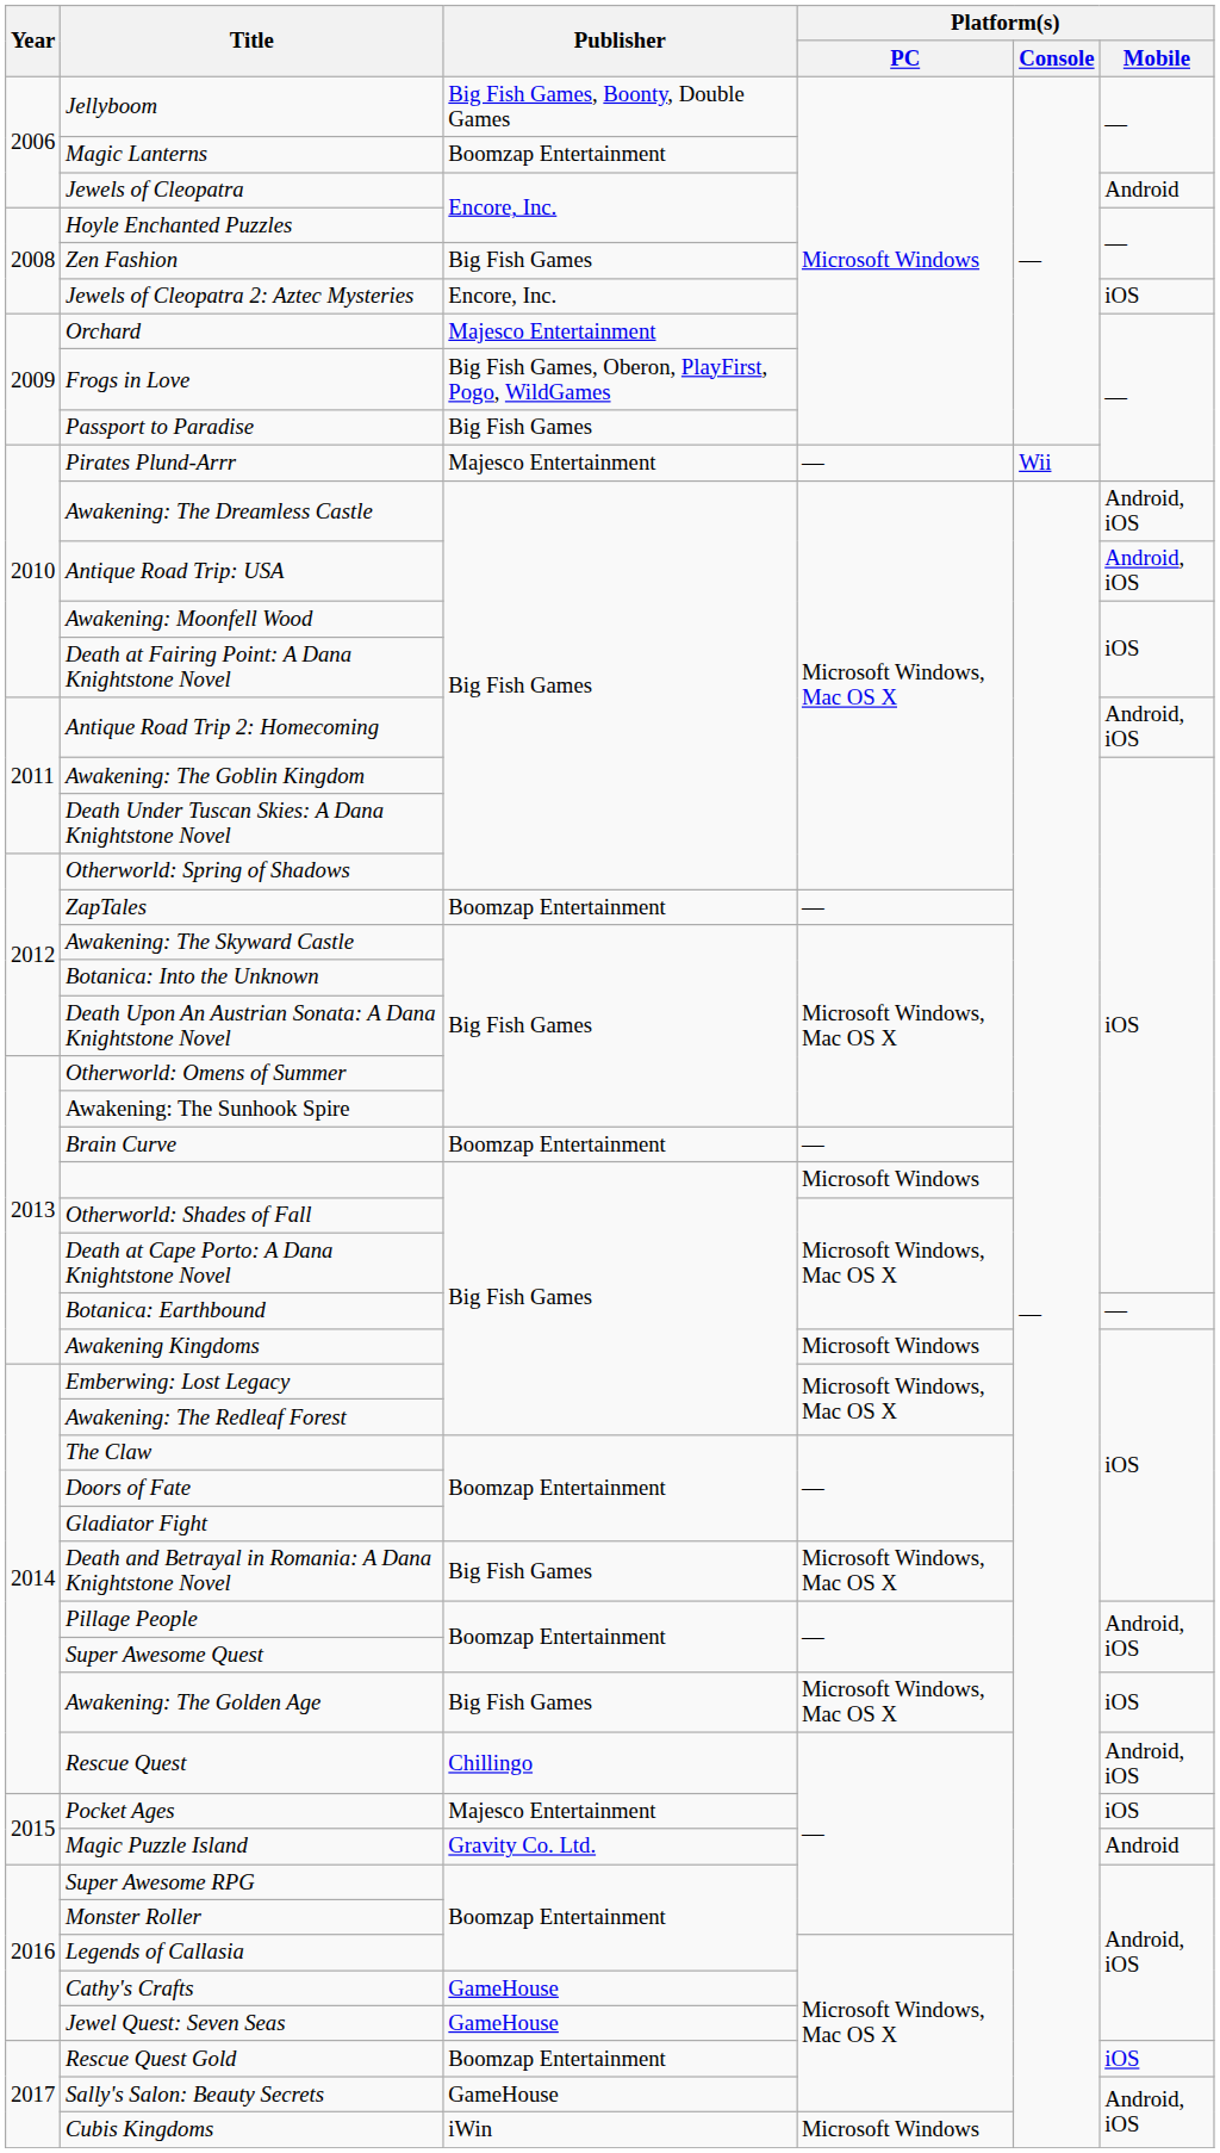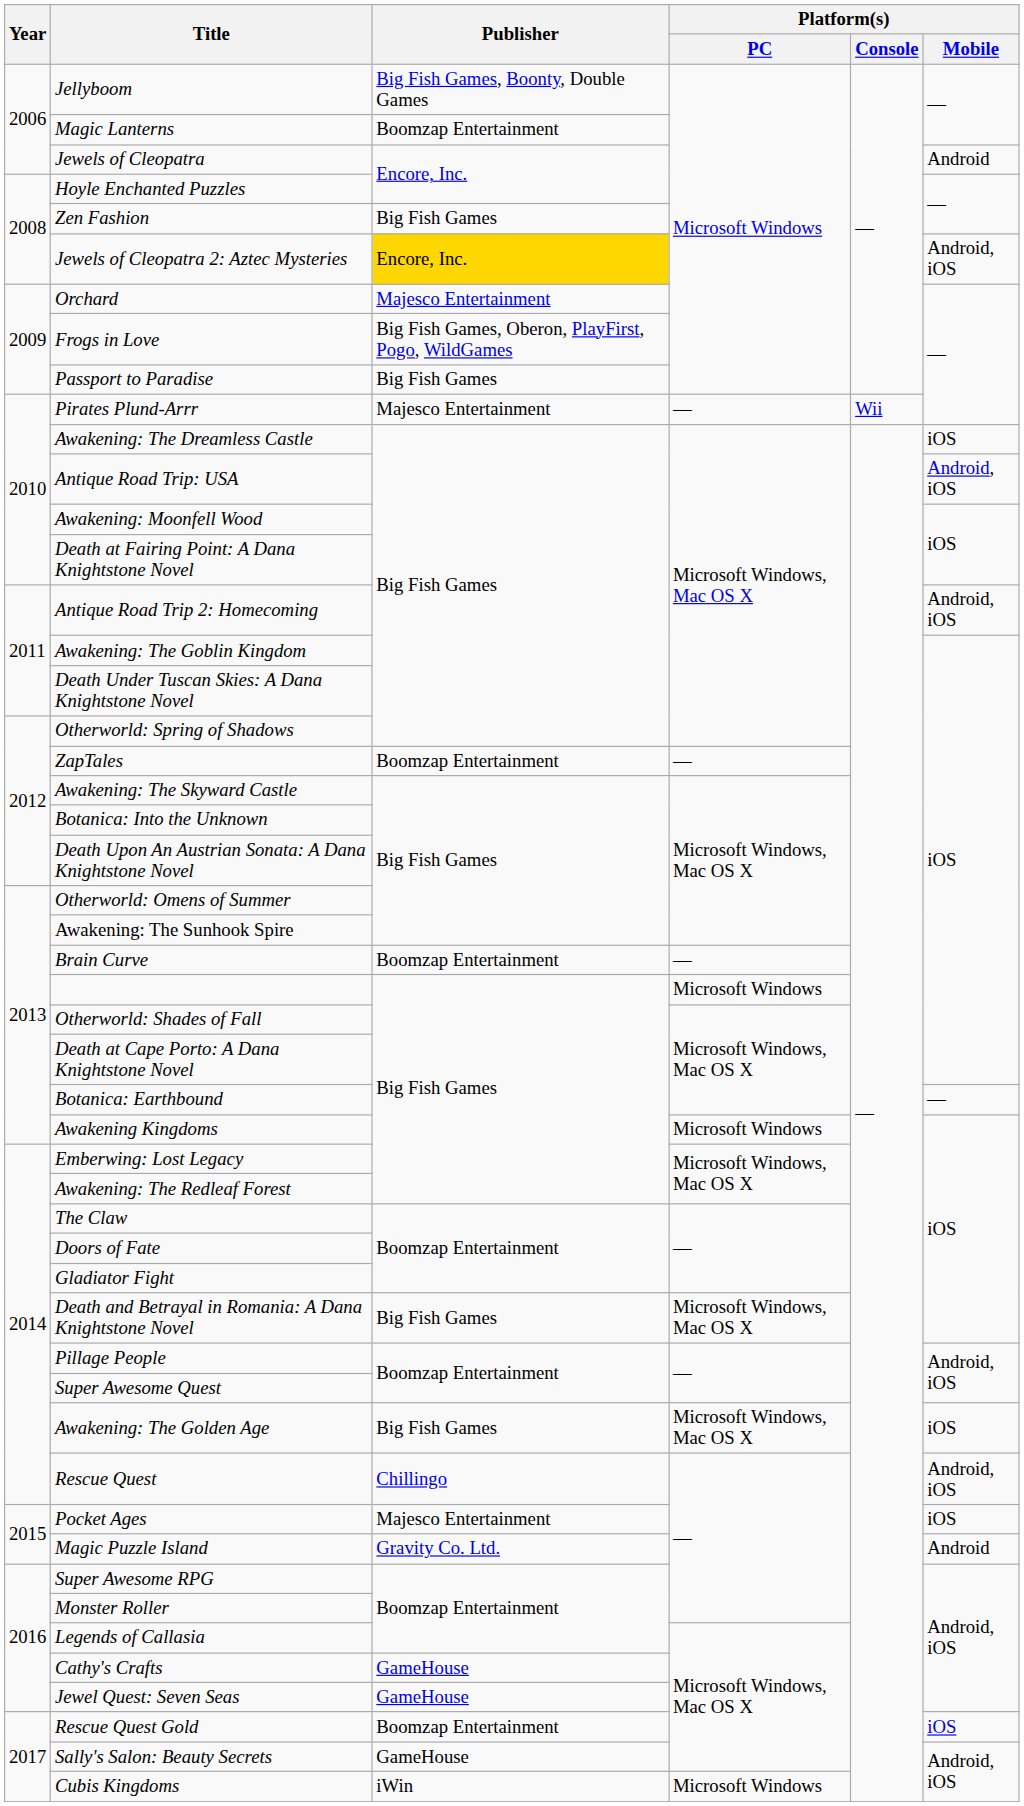Jewels of Cleopatra 2: Aztec Mysteries | Publisher: no background -> gold background
Jewels of Cleopatra 2: Aztec Mysteries | Platform(s) / Mobile: iOS -> Android, iOS
Awakening: The Dreamless Castle | Platform(s) / Mobile: Android, iOS -> iOS
